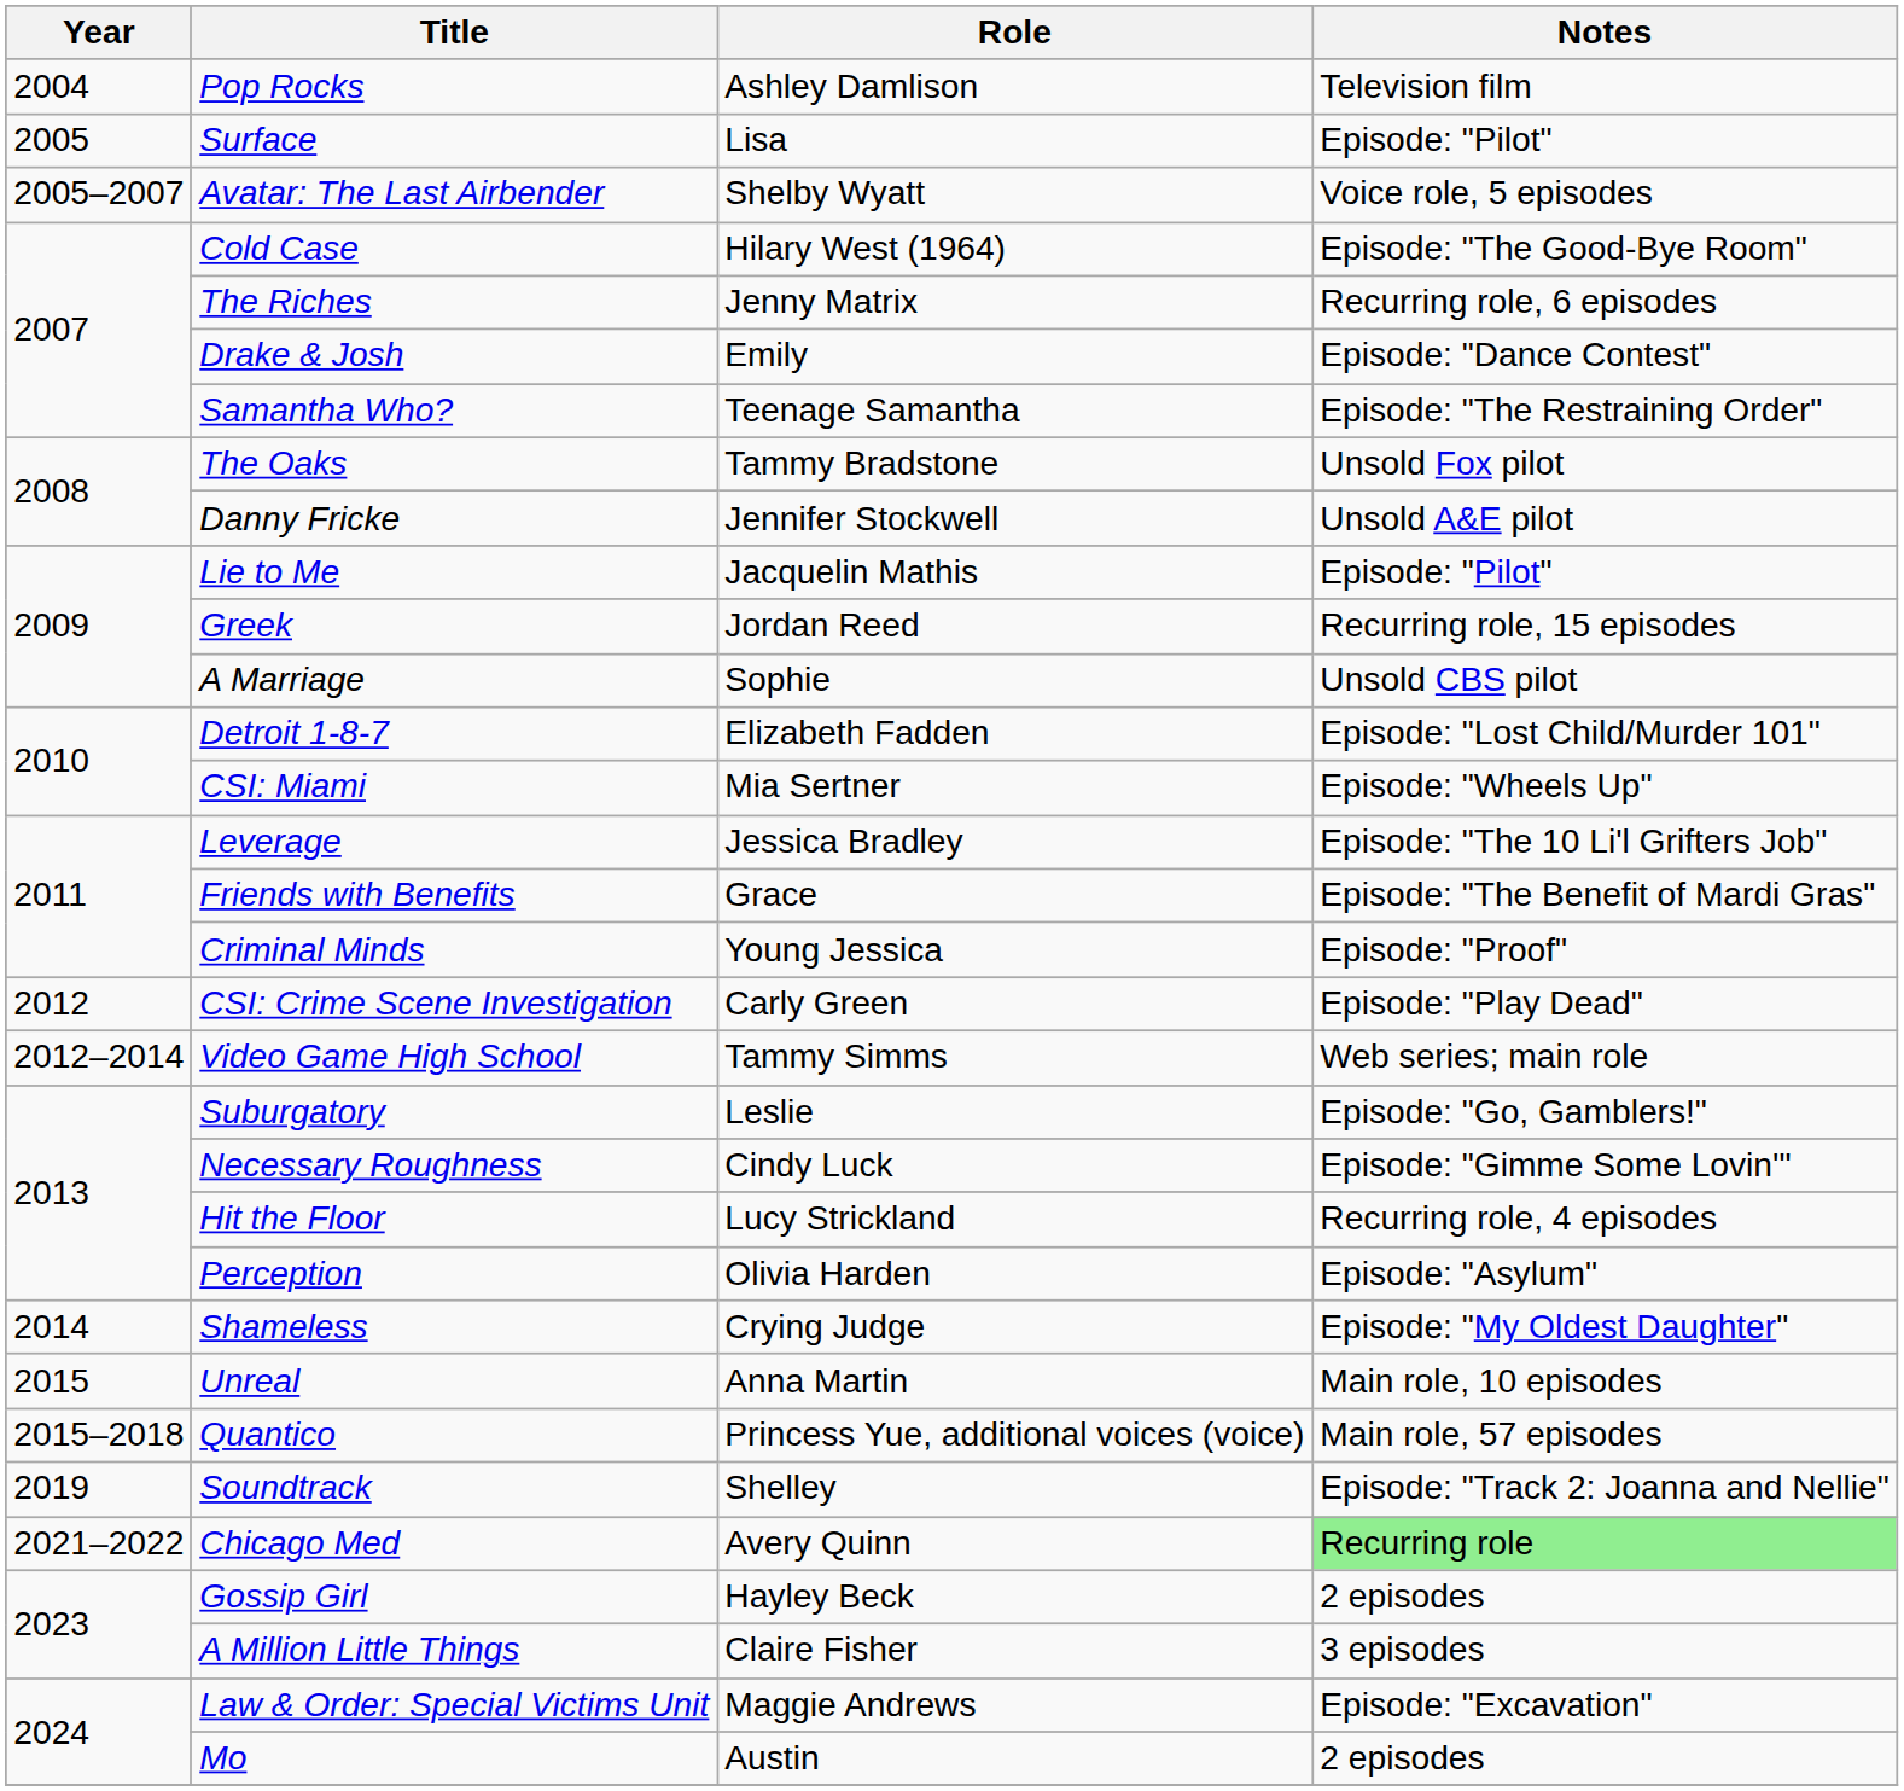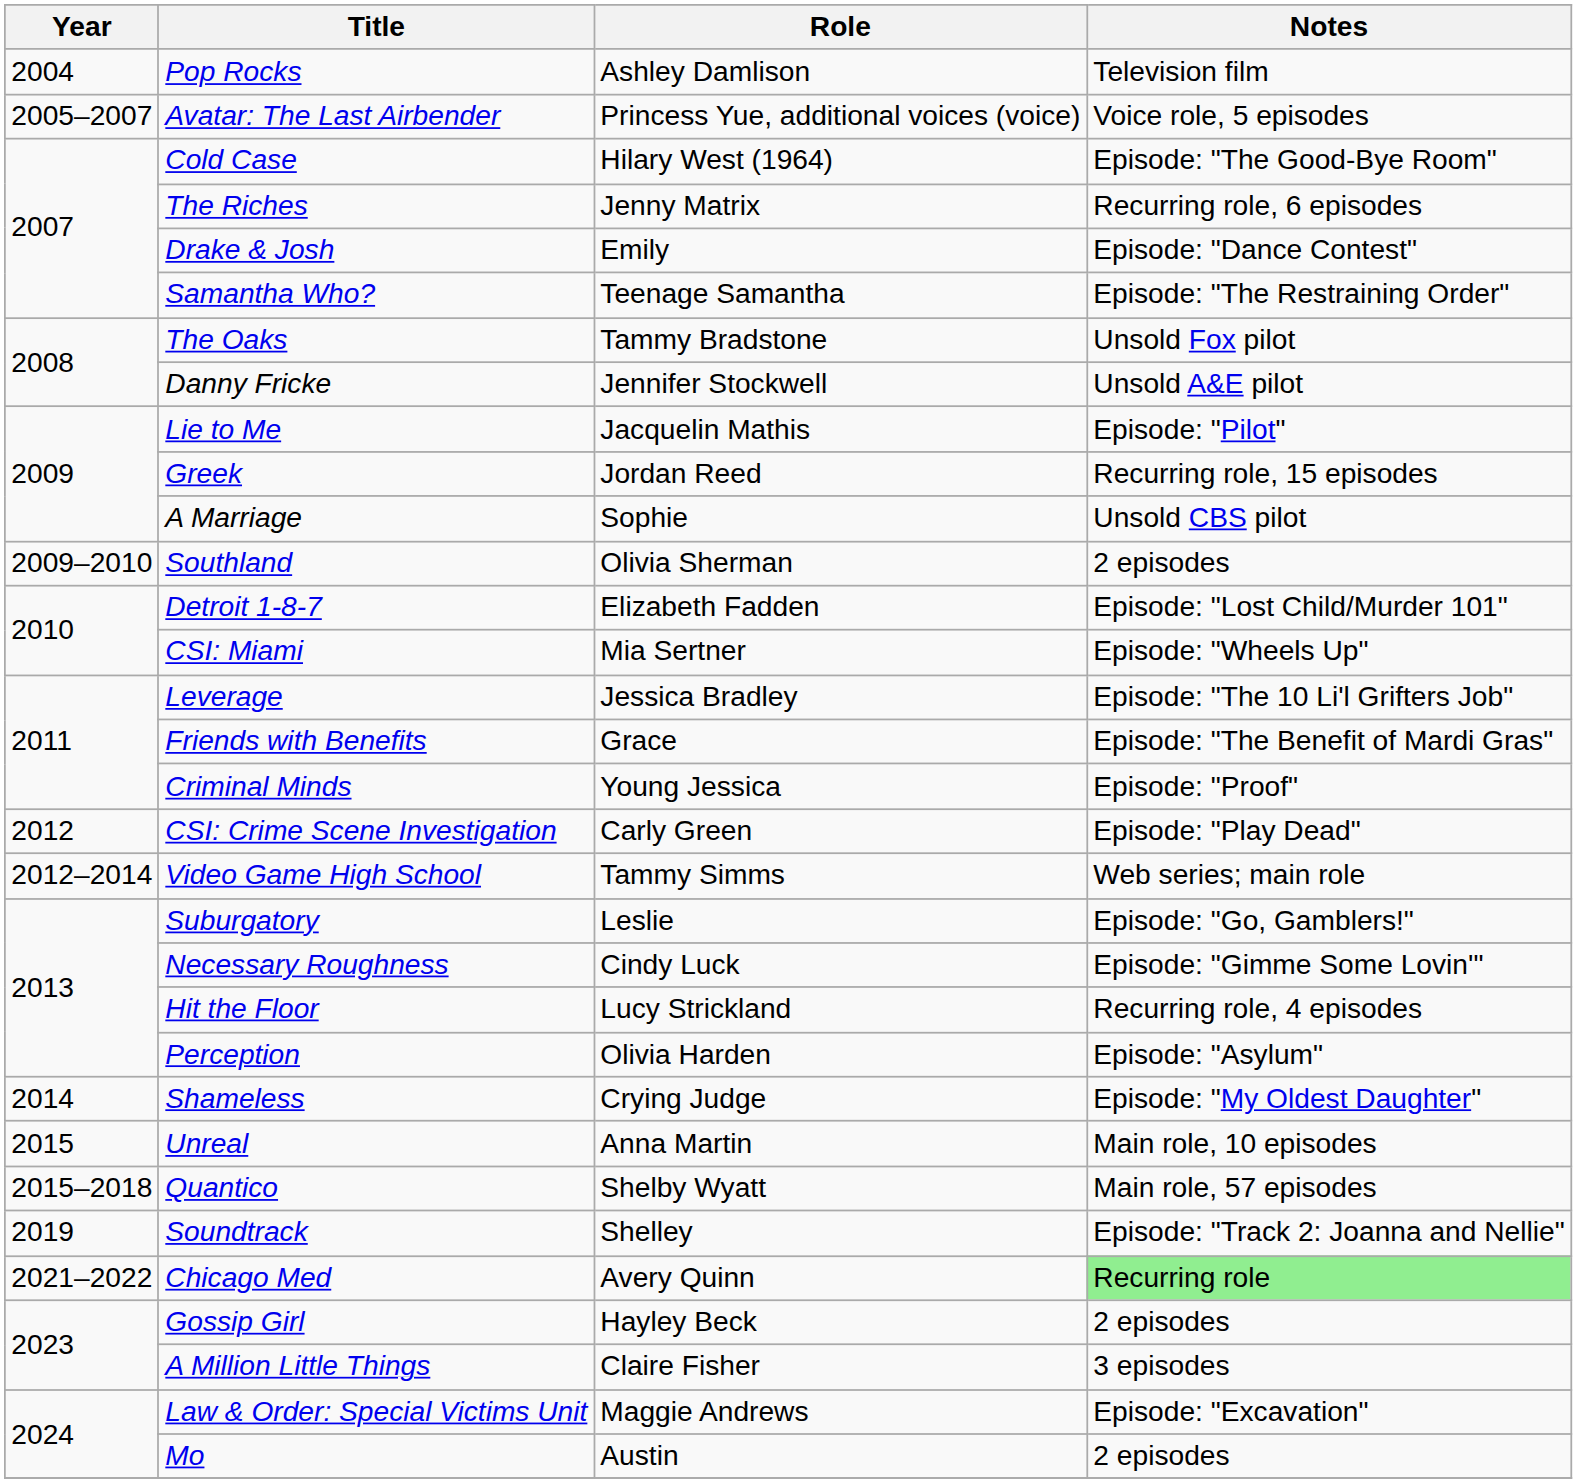- row: 2005 | Surface | Lisa | Episode: "Pilot"
Avatar: The Last Airbender | Role: Shelby Wyatt -> Princess Yue, additional voices (voice)
+ row: 2009–2010 | Southland | Olivia Sherman | 2 episodes
Quantico | Role: Princess Yue, additional voices (voice) -> Shelby Wyatt
